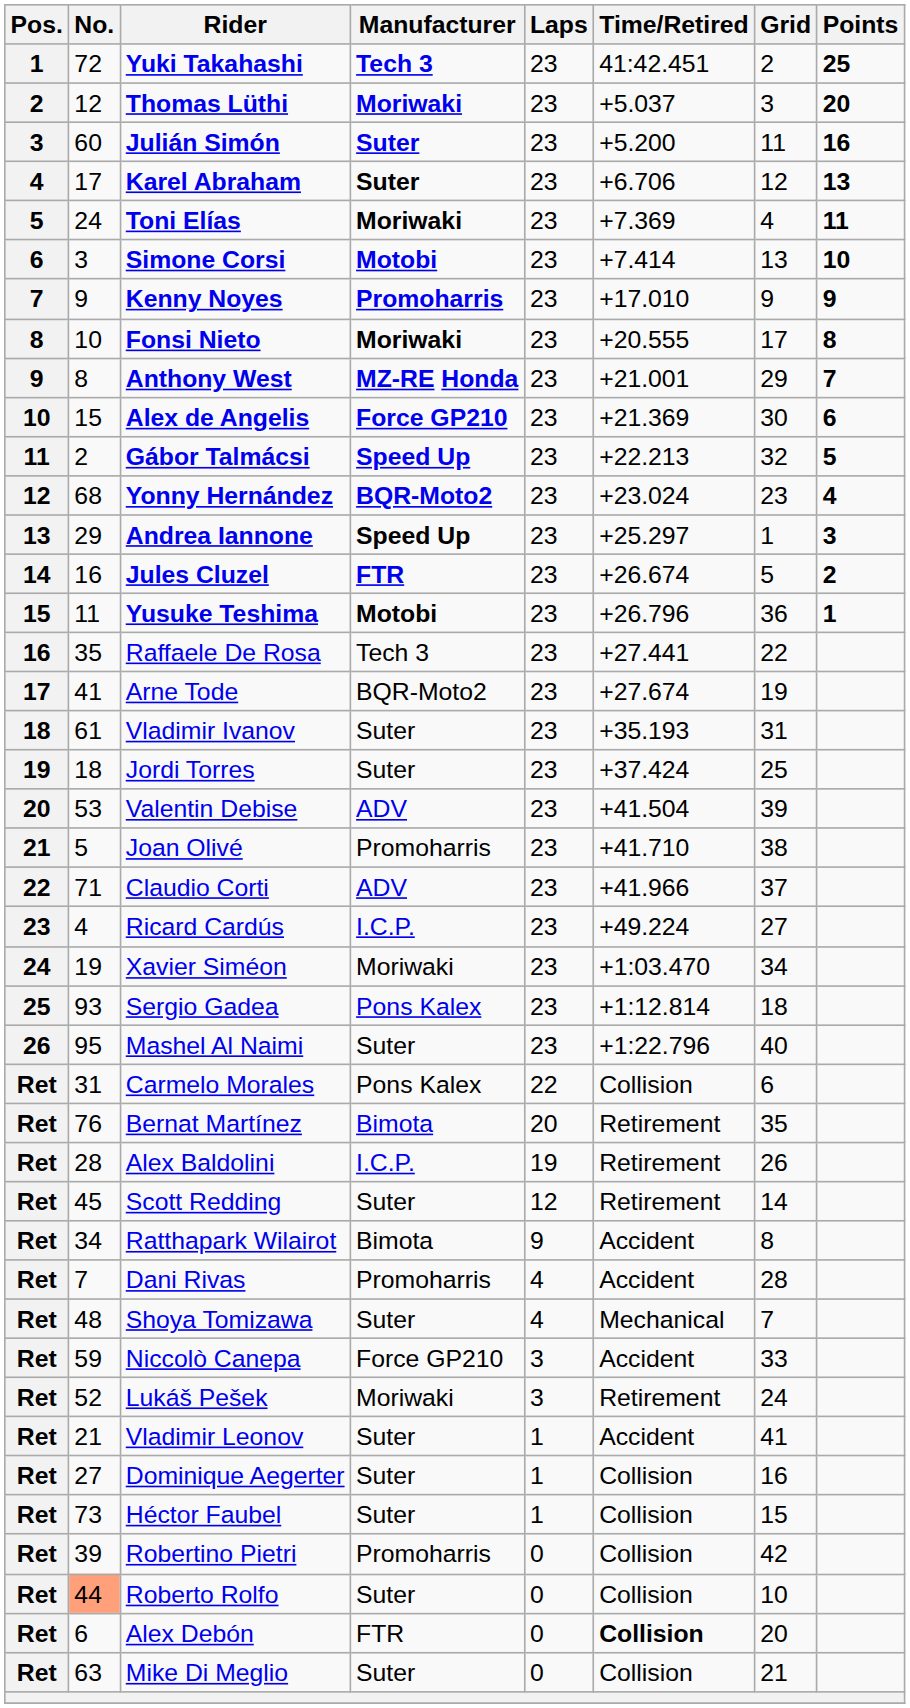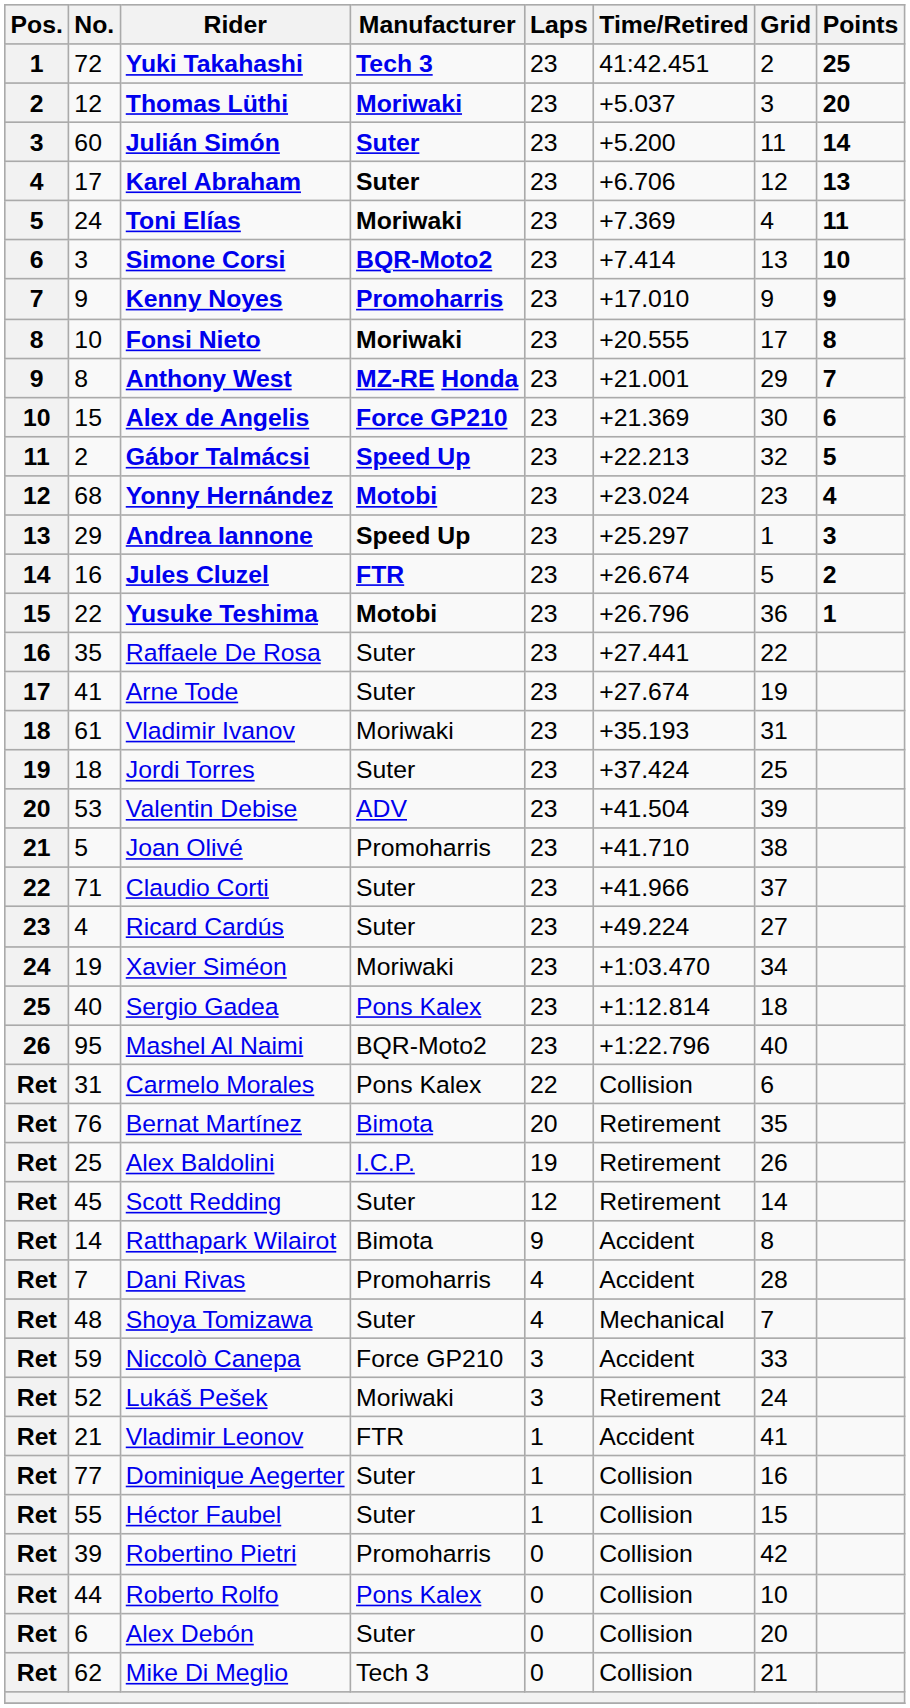Julián Simón | Points: 16 -> 14
Simone Corsi | Manufacturer: Motobi -> BQR-Moto2
Yonny Hernández | Manufacturer: BQR-Moto2 -> Motobi
Yusuke Teshima | No.: 11 -> 22
Raffaele De Rosa | Manufacturer: Tech 3 -> Suter
Arne Tode | Manufacturer: BQR-Moto2 -> Suter
Vladimir Ivanov | Manufacturer: Suter -> Moriwaki
Claudio Corti | Manufacturer: ADV -> Suter
Ricard Cardús | Manufacturer: I.C.P. -> Suter
Sergio Gadea | No.: 93 -> 40
Mashel Al Naimi | Manufacturer: Suter -> BQR-Moto2
Alex Baldolini | No.: 28 -> 25
Ratthapark Wilairot | No.: 34 -> 14
Vladimir Leonov | Manufacturer: Suter -> FTR
Dominique Aegerter | No.: 27 -> 77
Héctor Faubel | No.: 73 -> 55
Roberto Rolfo | No.: lightsalmon background -> no background
Roberto Rolfo | Manufacturer: Suter -> Pons Kalex
Alex Debón | Manufacturer: FTR -> Suter
Alex Debón | Time/Retired: bold -> normal
Mike Di Meglio | No.: 63 -> 62
Mike Di Meglio | Manufacturer: Suter -> Tech 3
